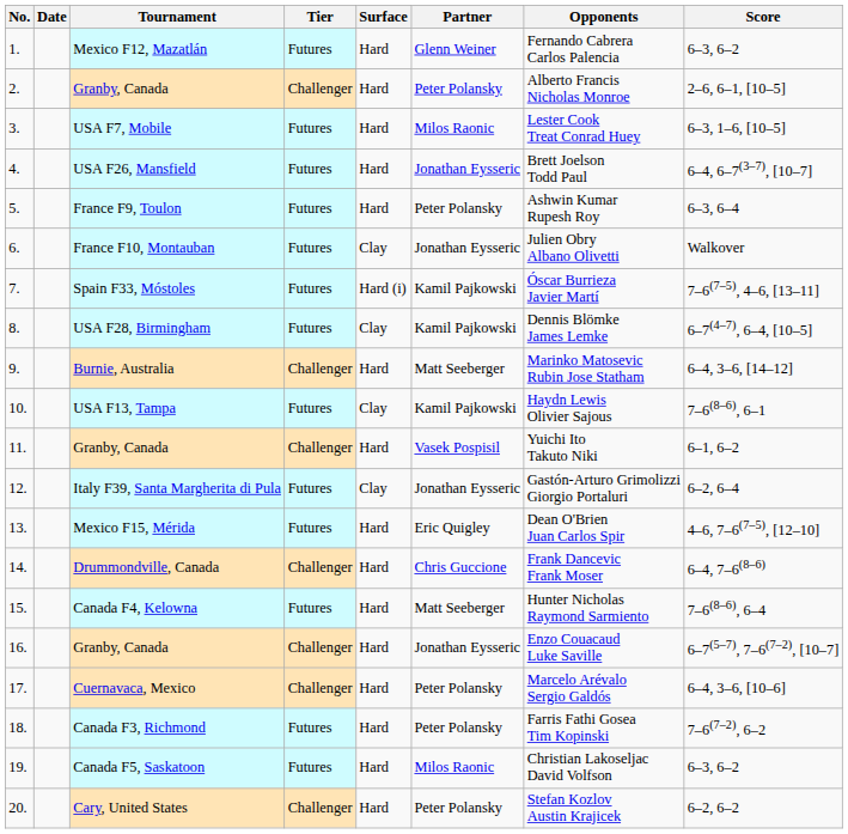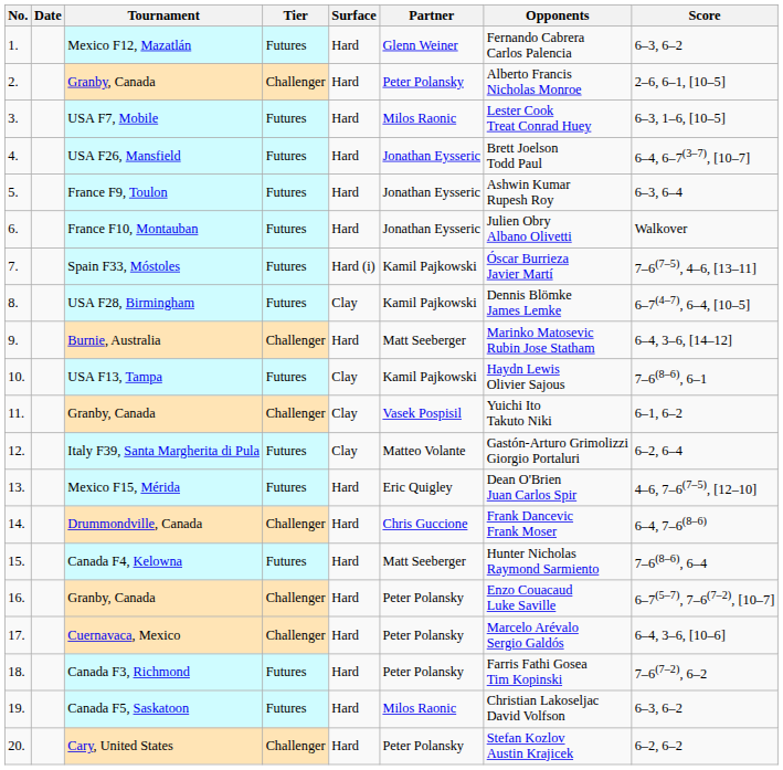France F9, Toulon | Partner: Peter Polansky -> Jonathan Eysseric
France F10, Montauban | Surface: Clay -> Hard
11. / Granby, Canada | Surface: Hard -> Clay
Italy F39, Santa Margherita di Pula | Partner: Jonathan Eysseric -> Matteo Volante
16. / Granby, Canada | Partner: Jonathan Eysseric -> Peter Polansky
